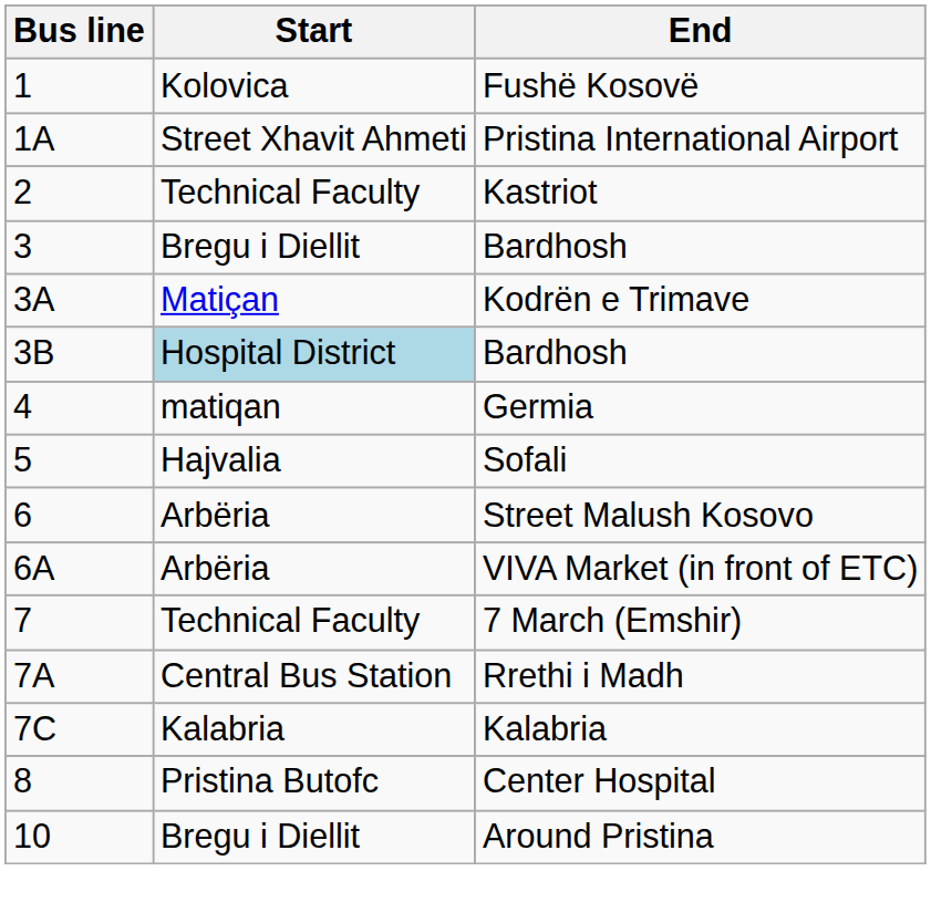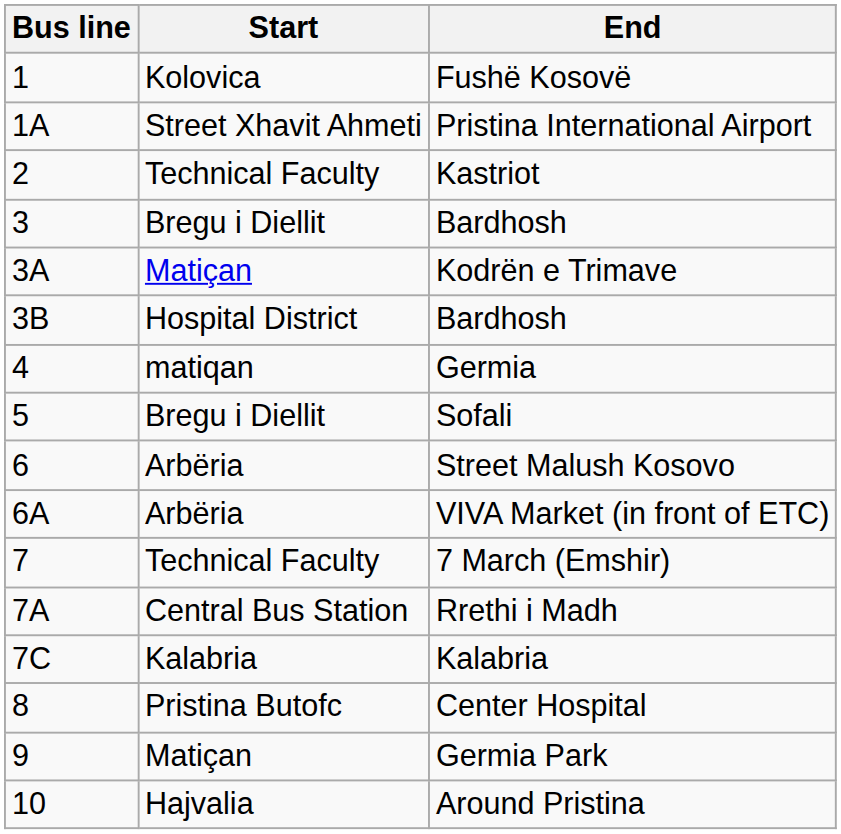3B / Bardhosh | Start: lightblue background -> no background
Sofali | Start: Hajvalia -> Bregu i Diellit
+ row: 9 | Matiçan | Germia Park
Around Pristina | Start: Bregu i Diellit -> Hajvalia
